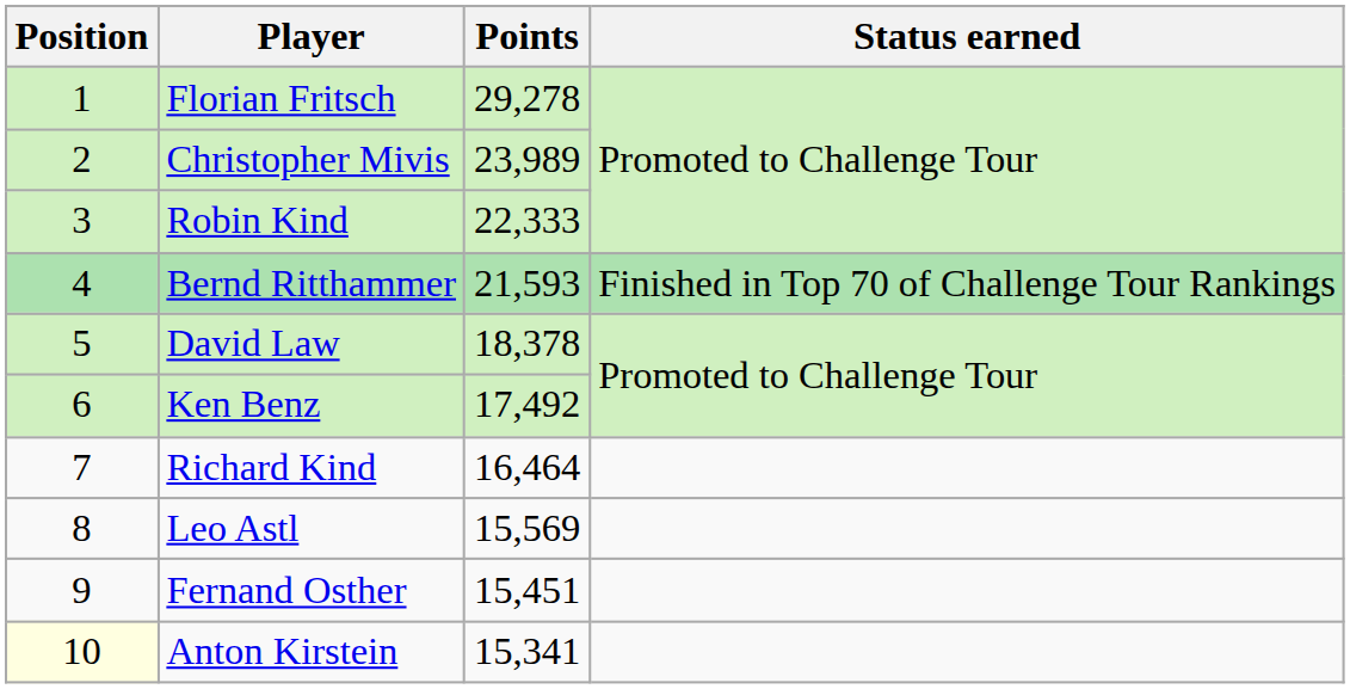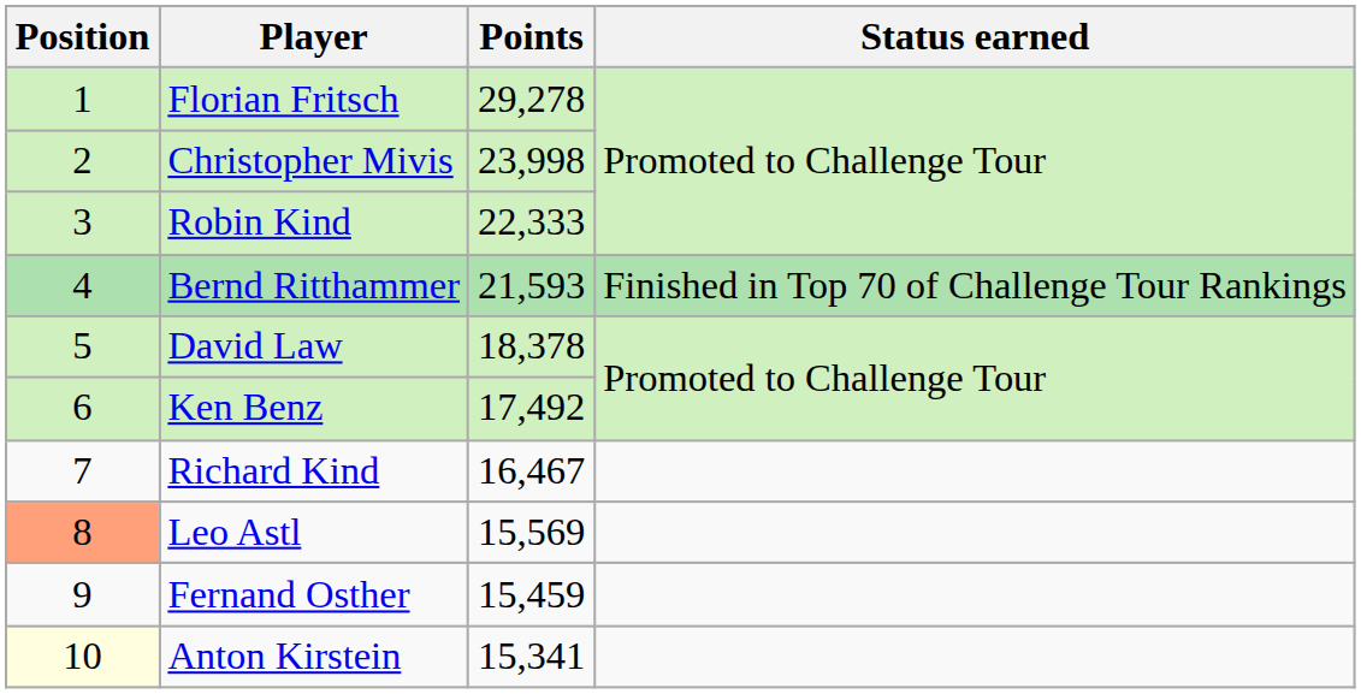Christopher Mivis | Points: 23,989 -> 23,998
Richard Kind | Points: 16,464 -> 16,467
Leo Astl | Position: no background -> lightsalmon background
Fernand Osther | Points: 15,451 -> 15,459
